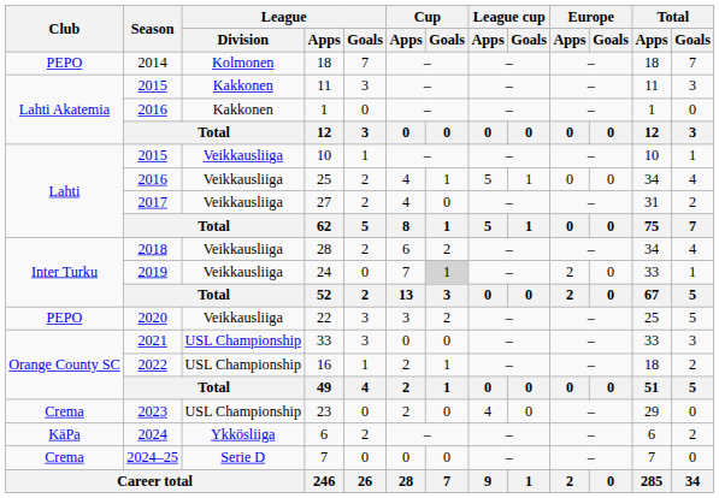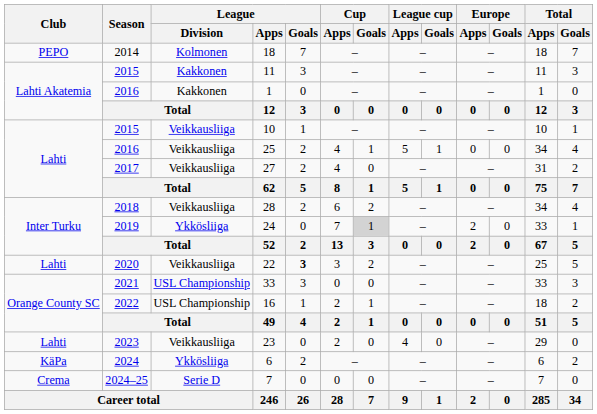24 | League / Division: Veikkausliiga -> Ykkösliiga
22 | Club: PEPO -> Lahti
22 | League / Goals: normal -> bold
23 | Club: Crema -> Lahti
23 | League / Division: USL Championship -> Veikkausliiga
